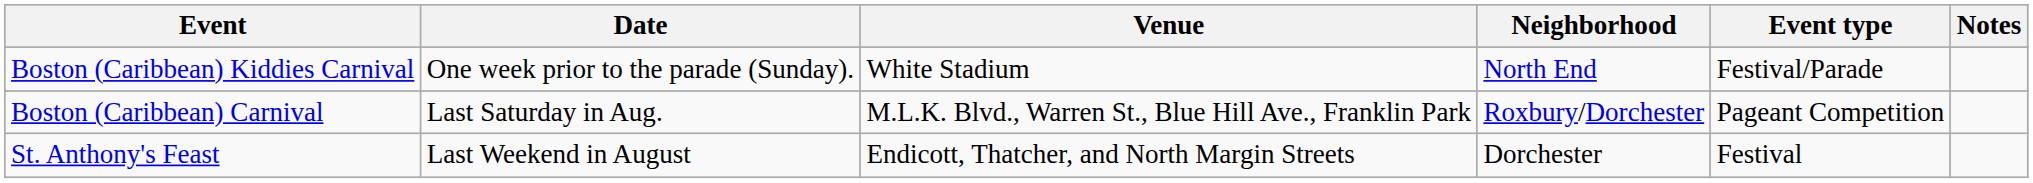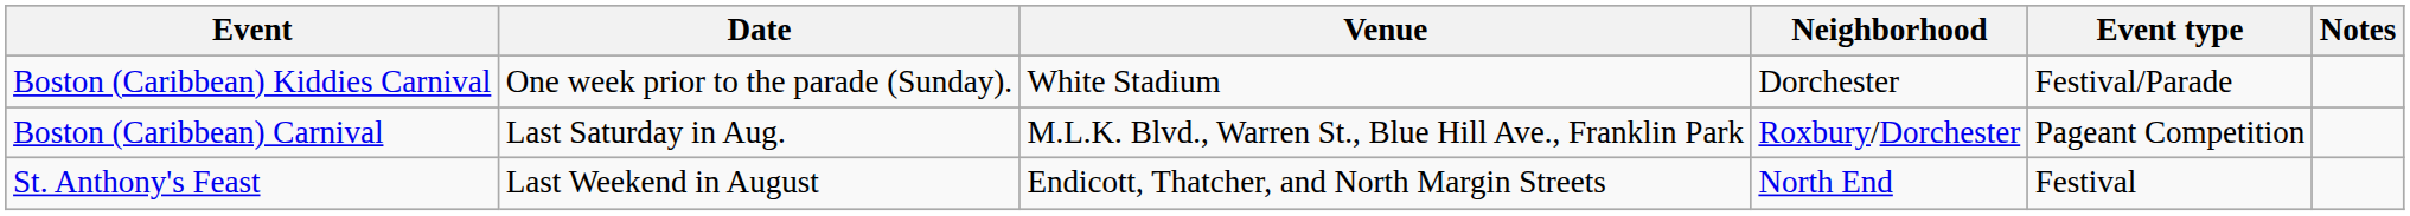Boston (Caribbean) Kiddies Carnival | Neighborhood: North End -> Dorchester
St. Anthony's Feast | Neighborhood: Dorchester -> North End
